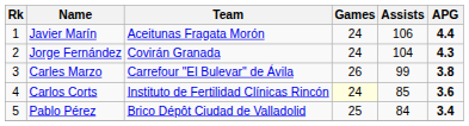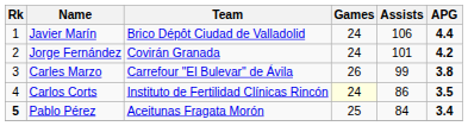Javier Marín | Team: Aceitunas Fragata Morón -> Brico Dépôt Ciudad de Valladolid
Jorge Fernández | Assists: 104 -> 101
Jorge Fernández | APG: 4.3 -> 4.2
Carlos Corts | Assists: 85 -> 86
Carlos Corts | APG: 3.6 -> 3.5
Pablo Pérez | Rk: normal -> bold
Pablo Pérez | Team: Brico Dépôt Ciudad de Valladolid -> Aceitunas Fragata Morón
